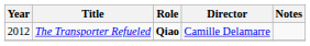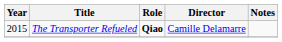The Transporter Refueled | Year: 2012 -> 2015
